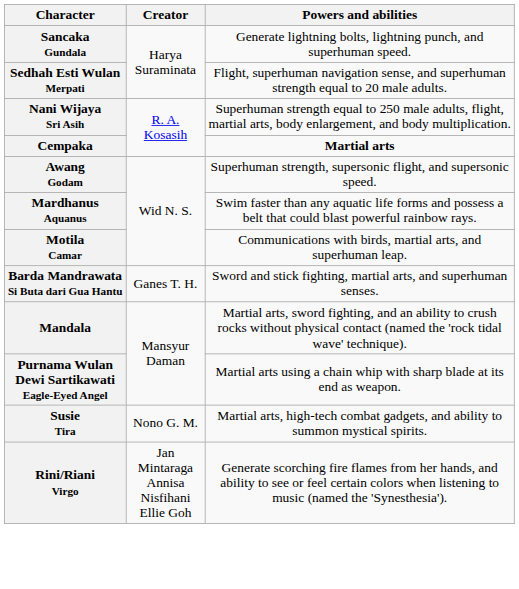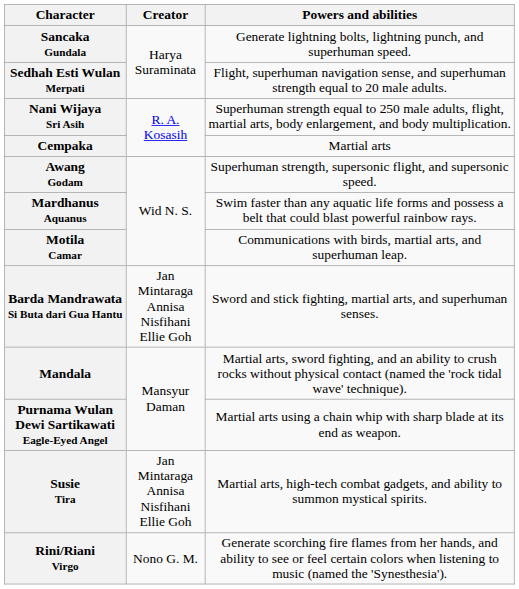Cempaka | Powers and abilities: bold -> normal
Barda Mandrawata Si Buta dari Gua Hantu | Creator: Ganes T. H. -> Jan Mintaraga Annisa Nisfihani Ellie Goh
Susie Tira | Creator: Nono G. M. -> Jan Mintaraga Annisa Nisfihani Ellie Goh
Rini/Riani Virgo | Creator: Jan Mintaraga Annisa Nisfihani Ellie Goh -> Nono G. M.
